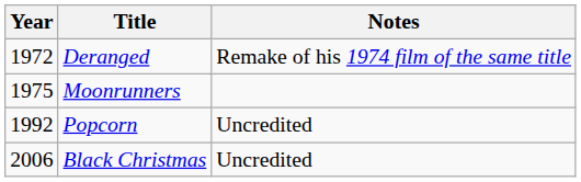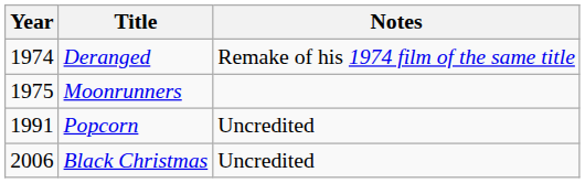Deranged | Year: 1972 -> 1974
Popcorn | Year: 1992 -> 1991
